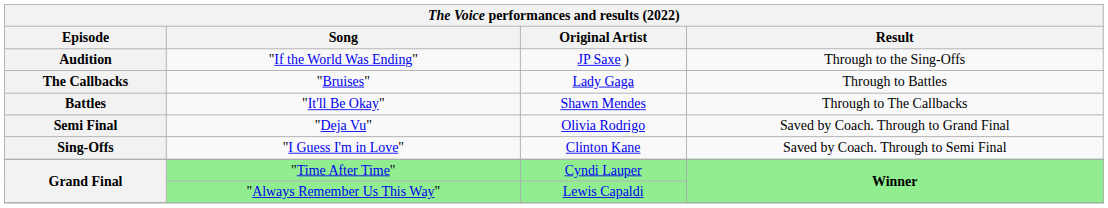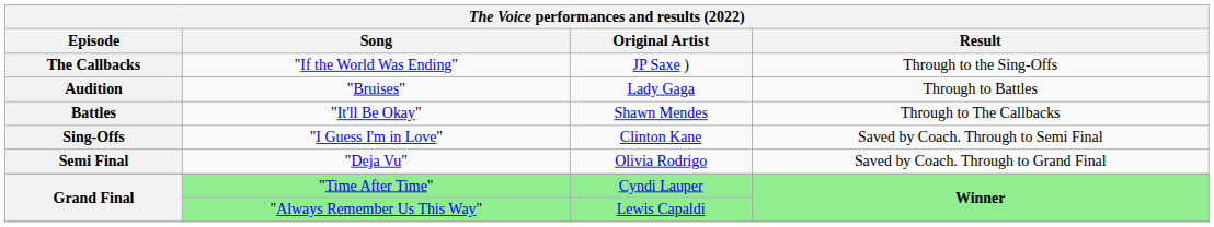"If the World Was Ending" | Episode: Audition -> The Callbacks
"Bruises" | Episode: The Callbacks -> Audition
rows swapped: "I Guess I'm in Love" <-> "Deja Vu"
